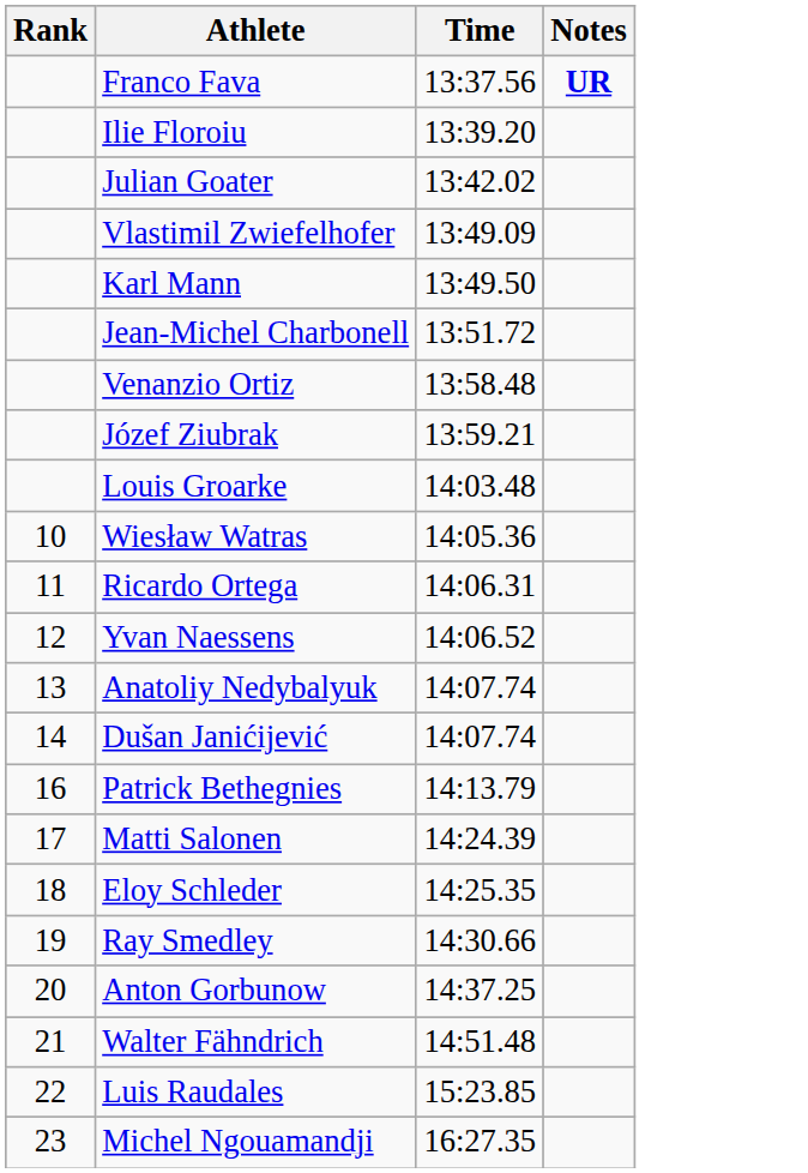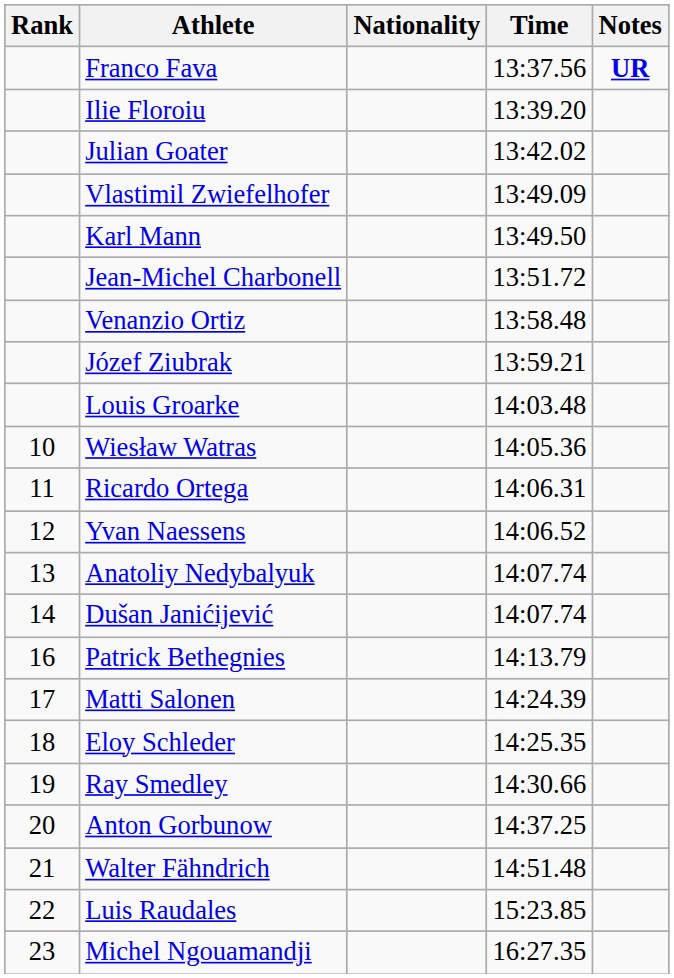+ column: Nationality
